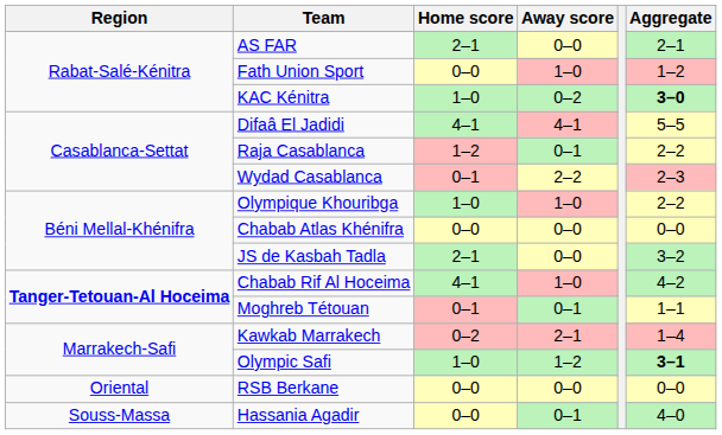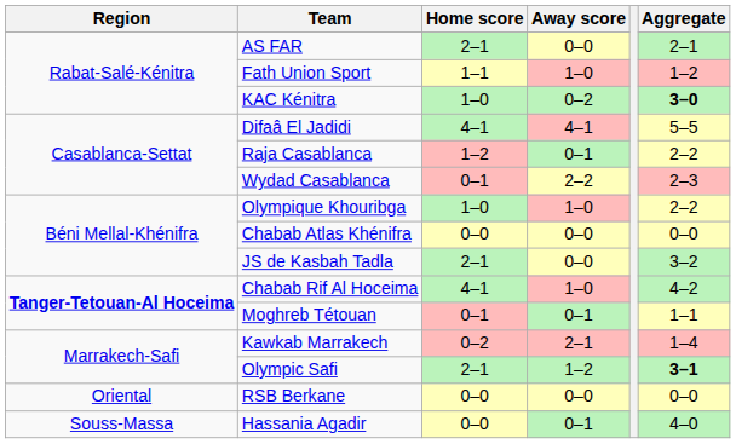Fath Union Sport | Home score: 0–0 -> 1–1
Olympic Safi | Home score: 1–0 -> 2–1
